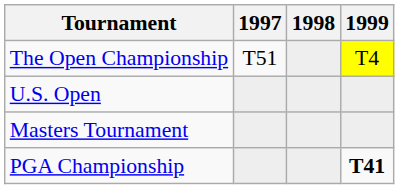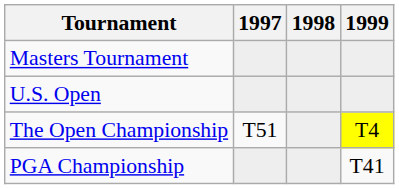rows swapped: Masters Tournament <-> The Open Championship
PGA Championship | 1999: bold -> normal
